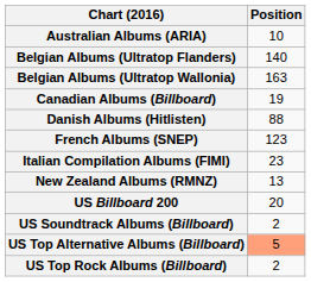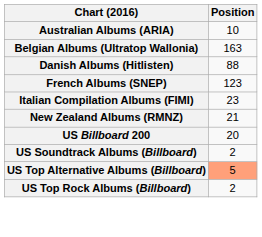- row: Belgian Albums (Ultratop Flanders) | 140
- row: Canadian Albums (Billboard) | 19
New Zealand Albums (RMNZ) | Position: 13 -> 21
